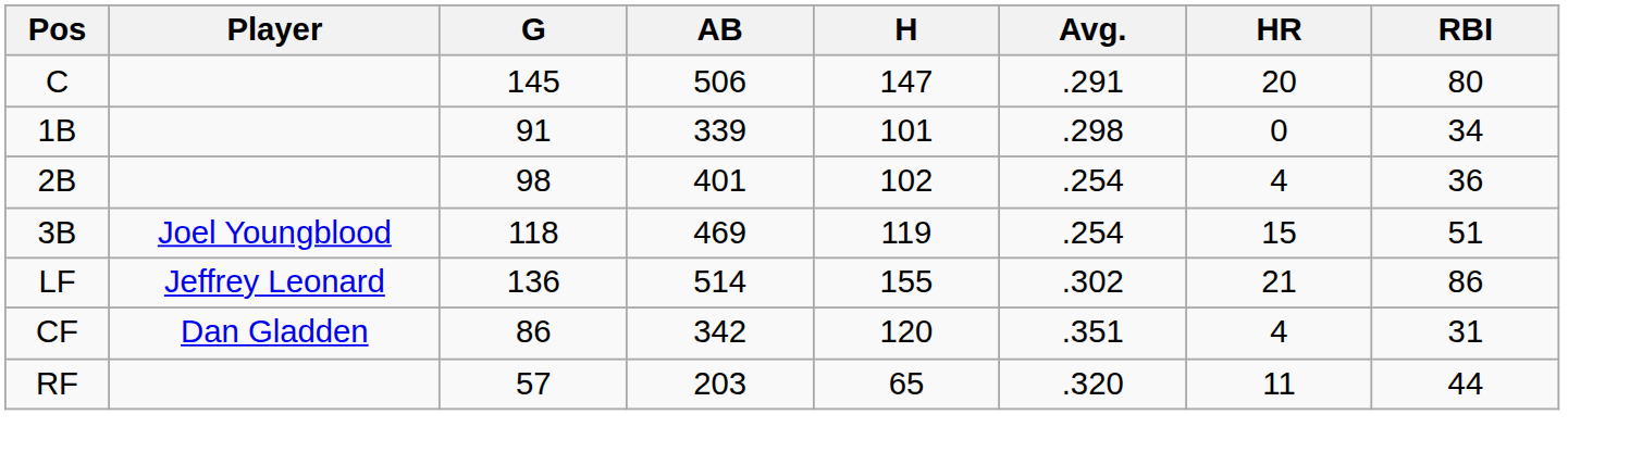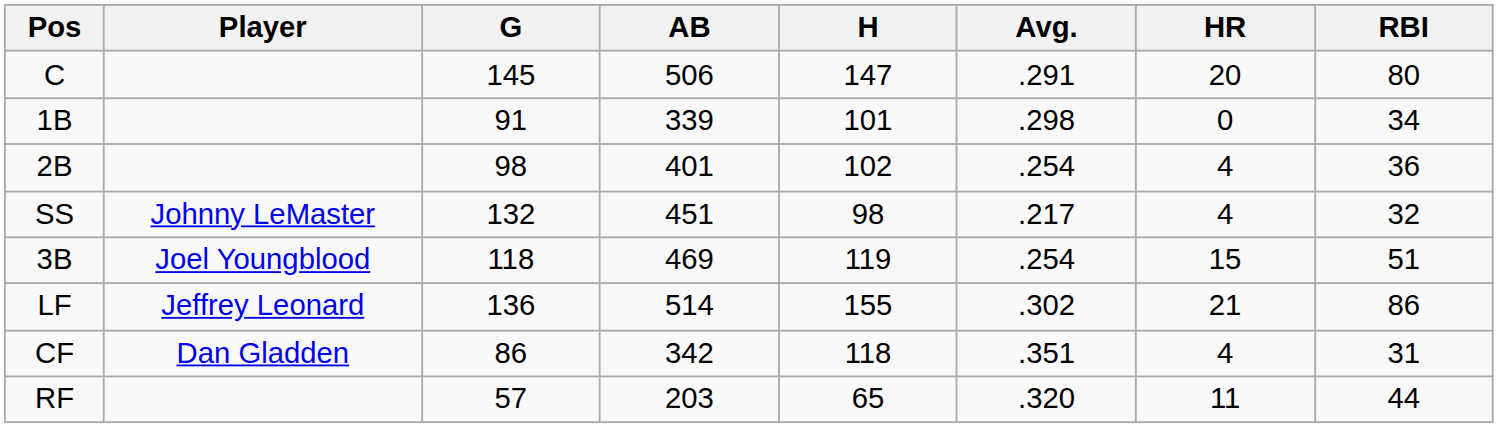+ row: SS | Johnny LeMaster | 132 | 451 | 98 | .217 | 4 | 32
CF | H: 120 -> 118
